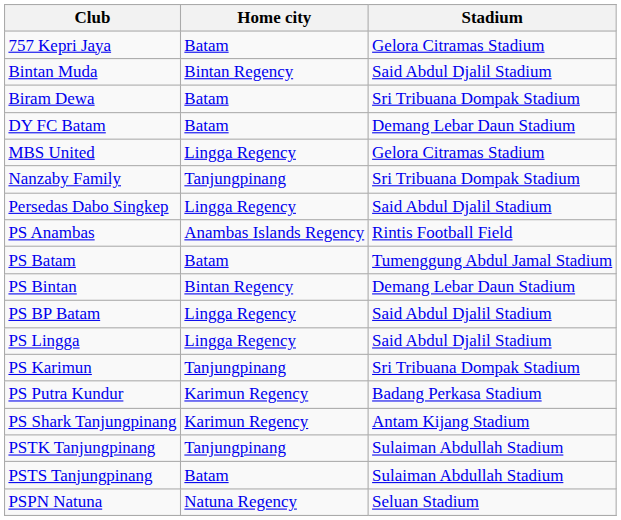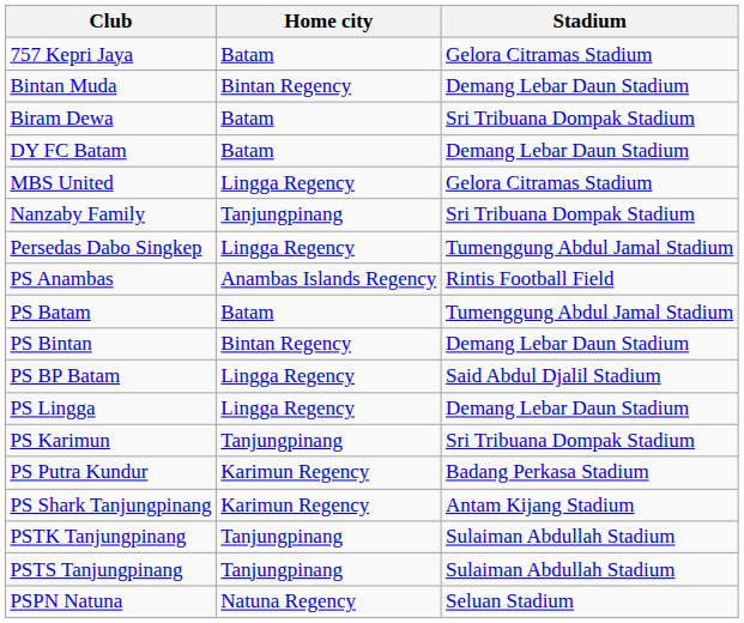Bintan Muda | Stadium: Said Abdul Djalil Stadium -> Demang Lebar Daun Stadium
Persedas Dabo Singkep | Stadium: Said Abdul Djalil Stadium -> Tumenggung Abdul Jamal Stadium
PS Lingga | Stadium: Said Abdul Djalil Stadium -> Demang Lebar Daun Stadium
PSTS Tanjungpinang | Home city: Batam -> Tanjungpinang
